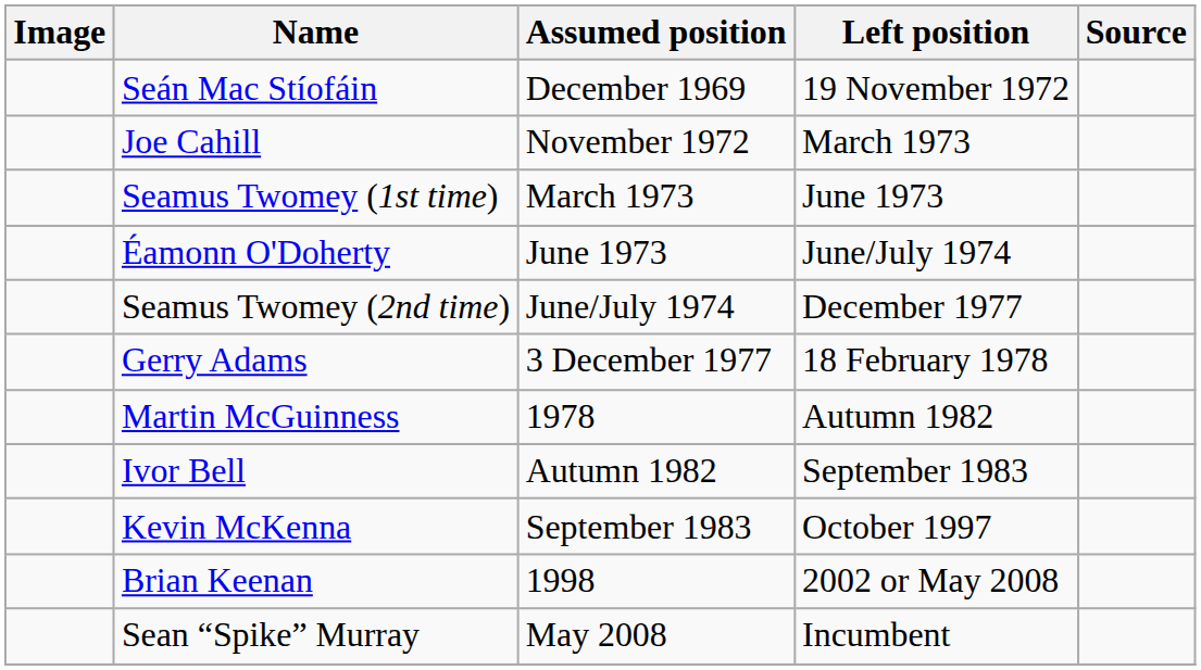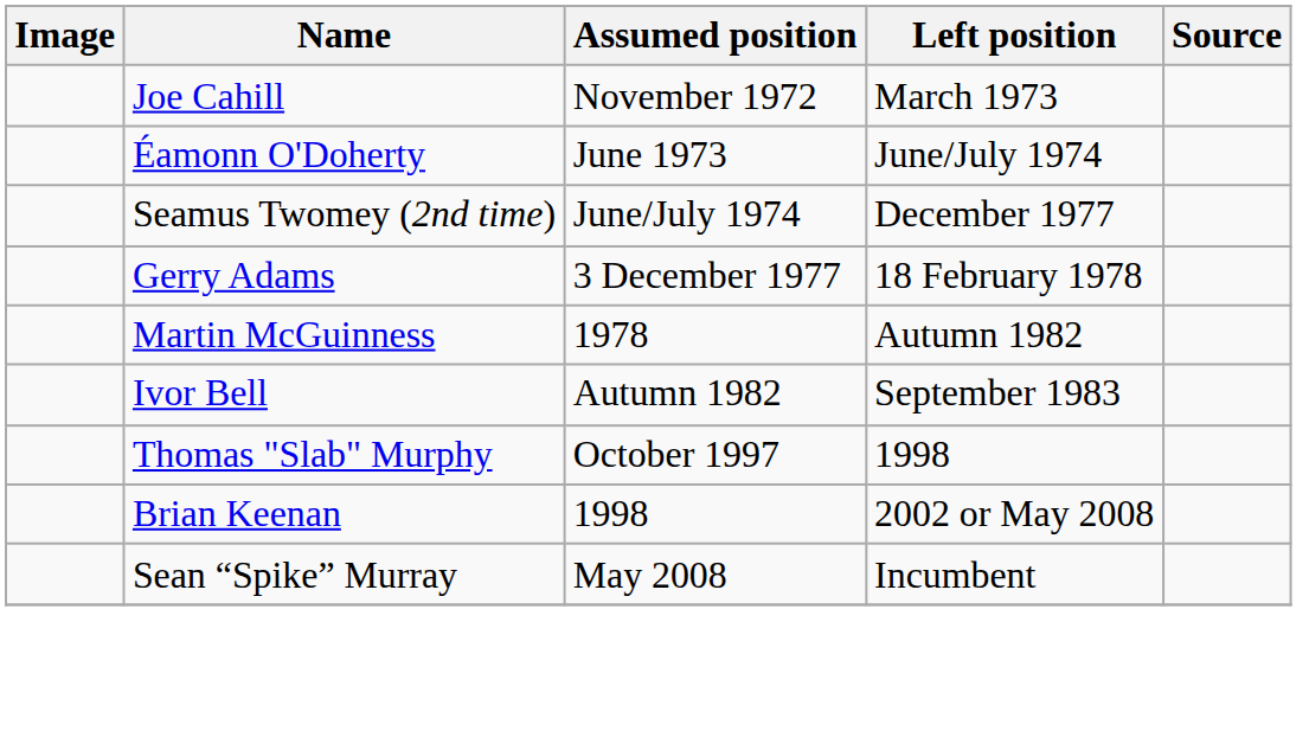- row: Seán Mac Stíofáin | December 1969 | 19 November 1972
- row: Seamus Twomey (1st time) | March 1973 | June 1973
- row: Kevin McKenna | September 1983 | October 1997
+ row: Thomas "Slab" Murphy | October 1997 | 1998
